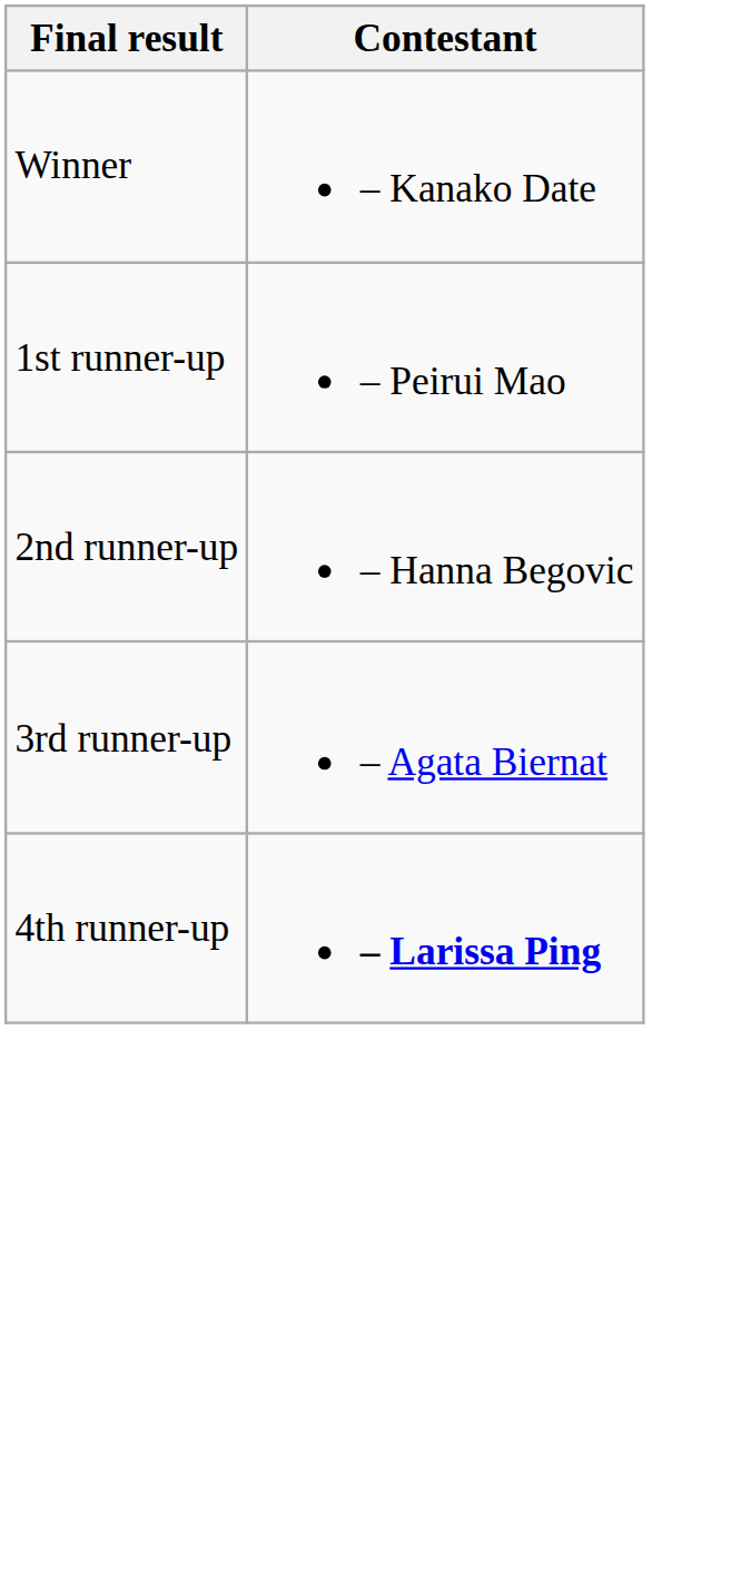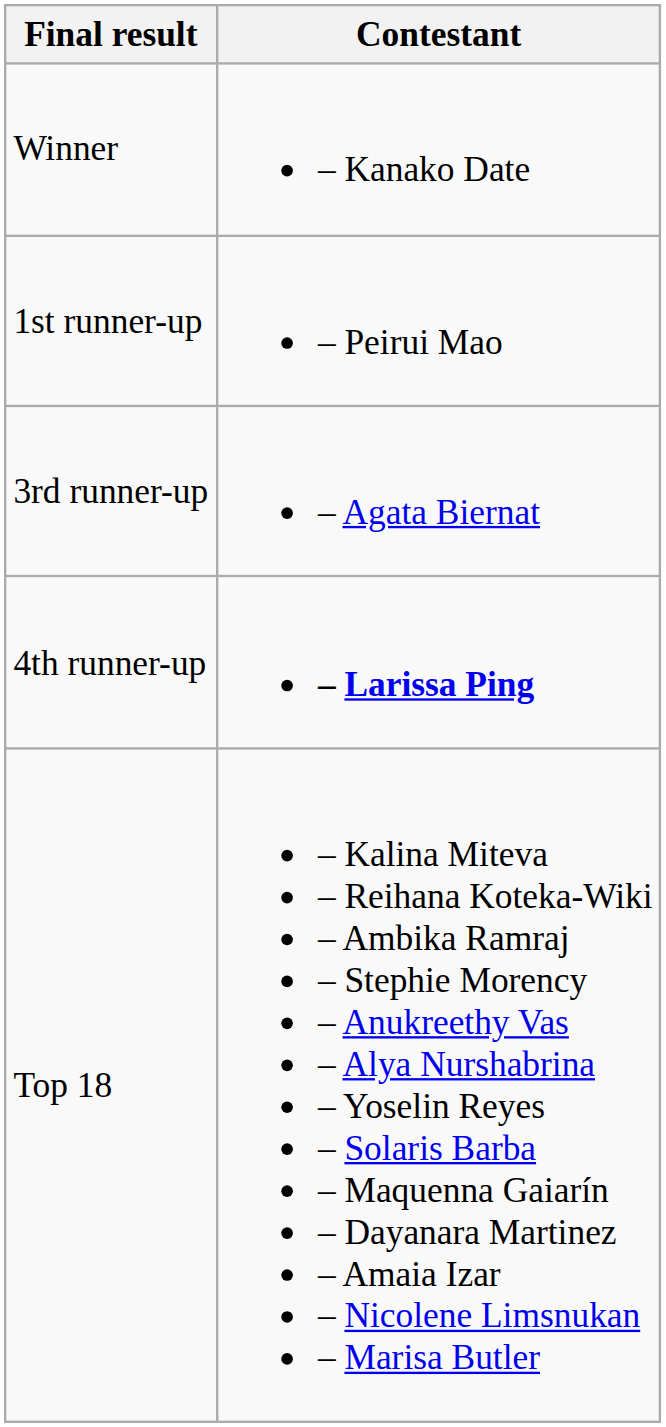- row: 2nd runner-up | – Hanna Begovic
+ row: Top 18 | – Kalina Miteva – Reihana Koteka-Wiki – Ambika Ramraj – Stephie Morency – Anukreethy Vas – Alya Nurshabrina – Yoselin Reyes – Solaris Barba – Maquenna Gaiarín – Dayanara Martinez – Amaia Izar – Nicolene Limsnukan – Marisa Butler
